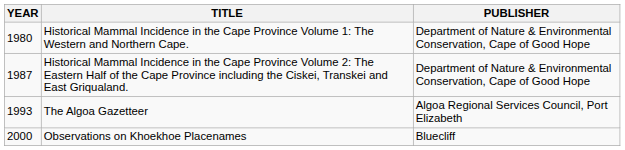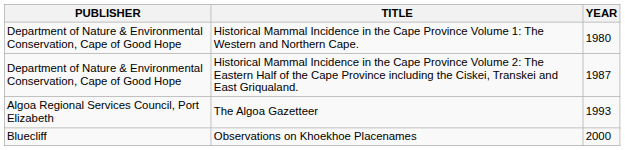columns swapped: YEAR <-> PUBLISHER
